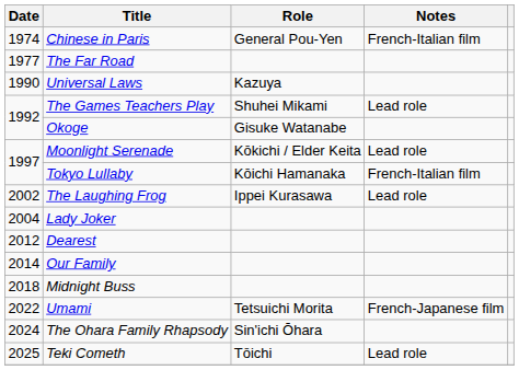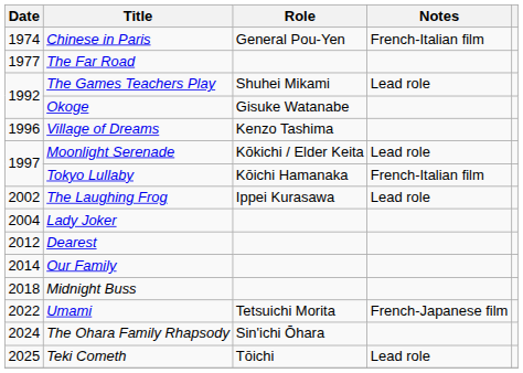- row: 1990 | Universal Laws | Kazuya
+ row: 1996 | Village of Dreams | Kenzo Tashima
